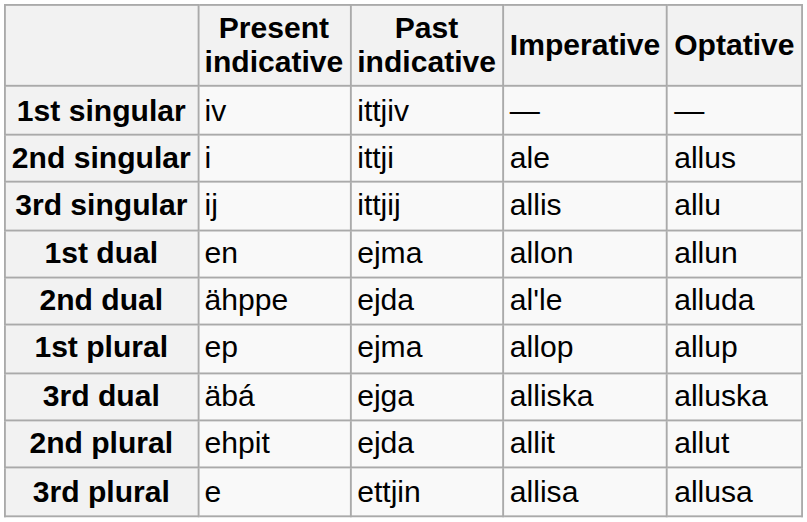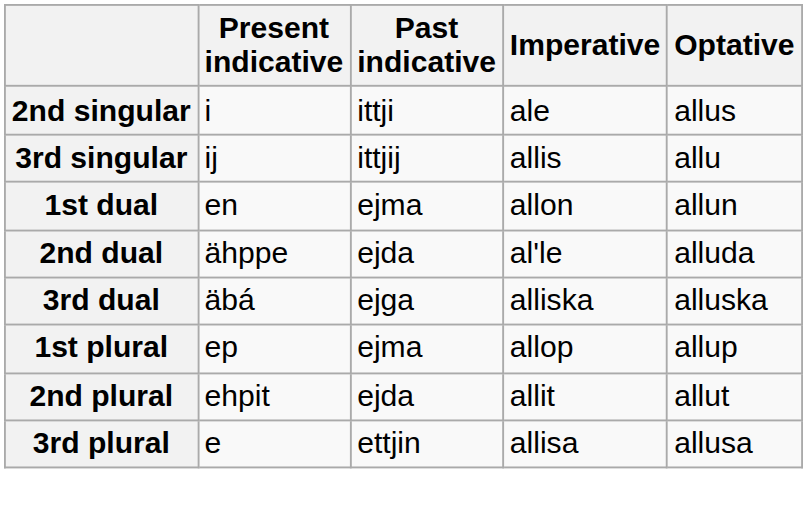- row: 1st singular | iv | ittjiv | — | —
rows swapped: 3rd dual <-> 1st plural
